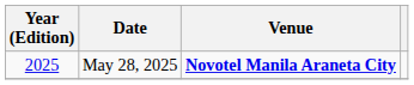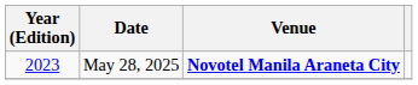May 28, 2025 | Year (Edition): 2025 -> 2023
